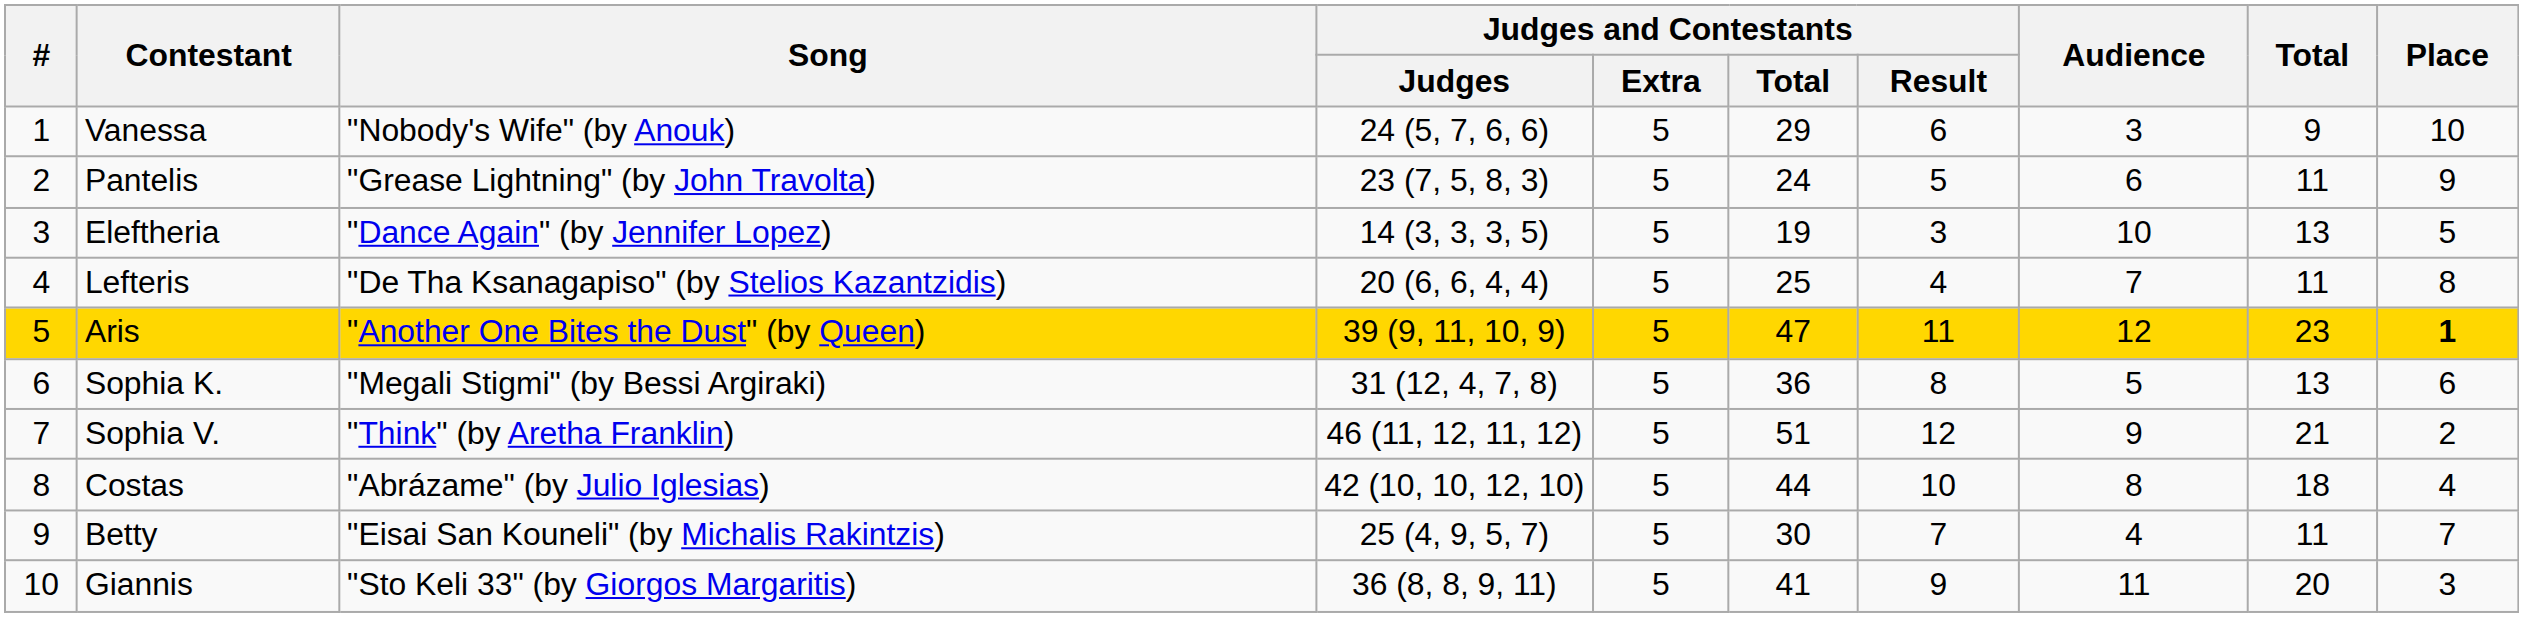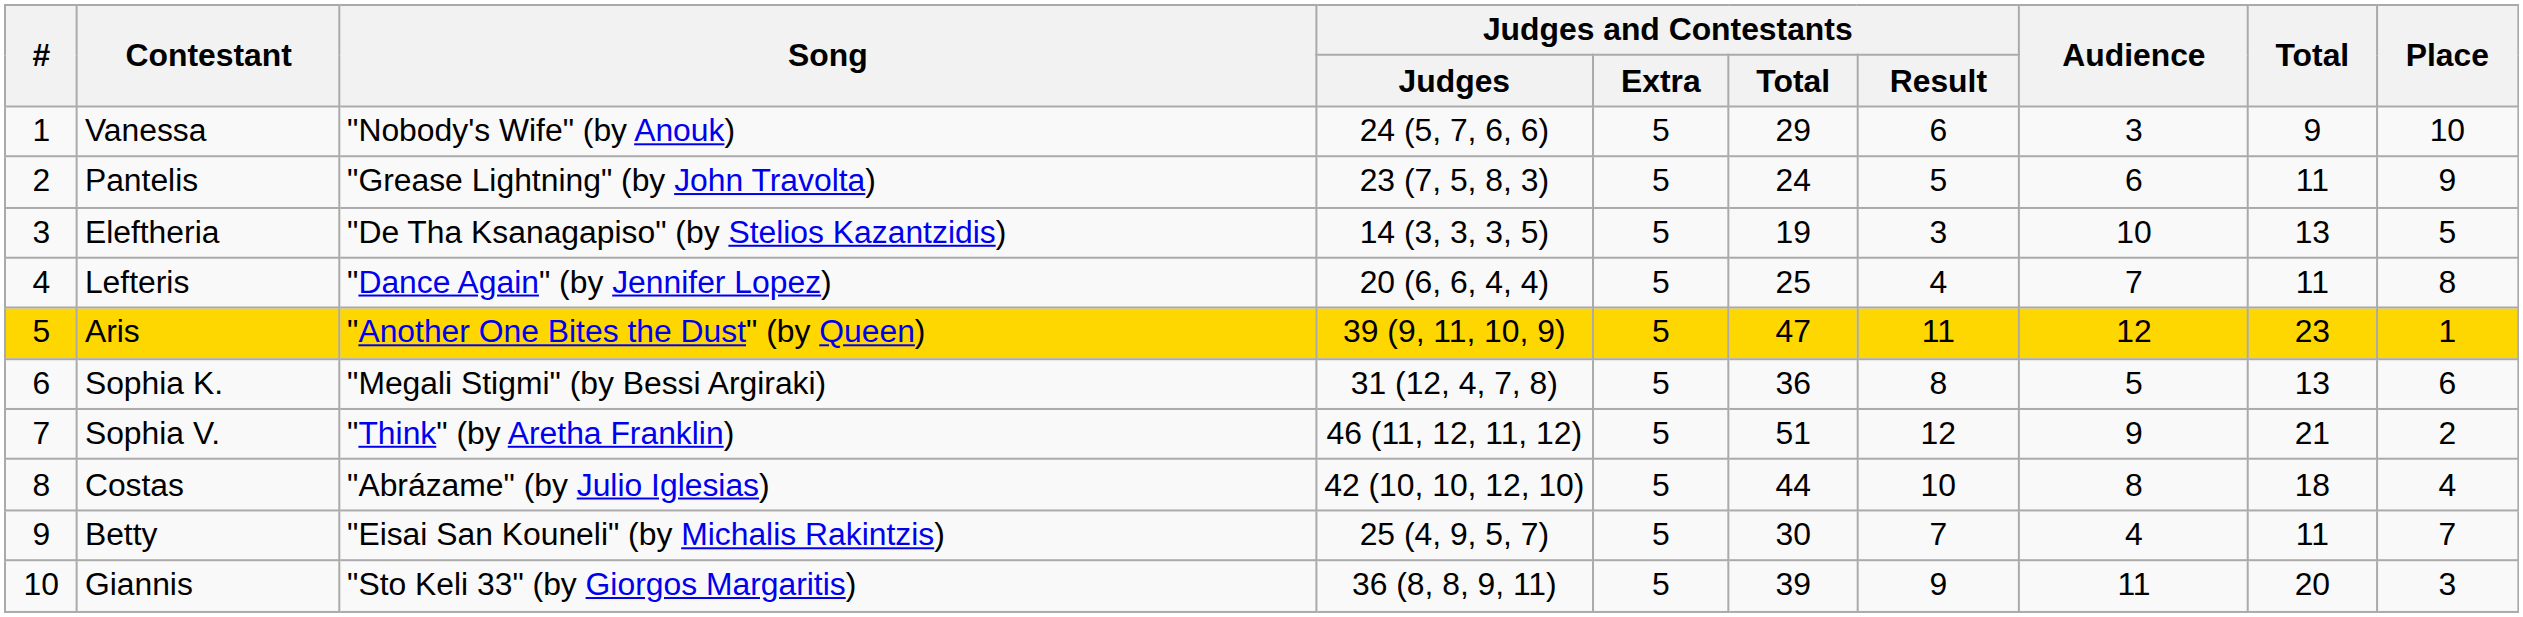Eleftheria | Song: "Dance Again" (by Jennifer Lopez) -> "De Tha Ksanagapiso" (by Stelios Kazantzidis)
Lefteris | Song: "De Tha Ksanagapiso" (by Stelios Kazantzidis) -> "Dance Again" (by Jennifer Lopez)
Aris | Place: bold -> normal
Giannis | Judges and Contestants / Total: 41 -> 39
